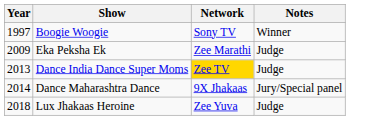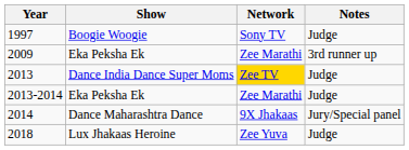1997 | Notes: Winner -> Judge
2009 | Notes: Judge -> 3rd runner up
+ row: 2013-2014 | Eka Peksha Ek | Zee Marathi | Judge
